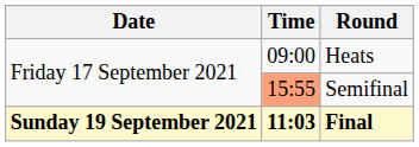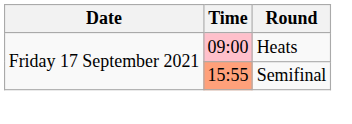Heats | Time: no background -> pink background
- row: Sunday 19 September 2021 | 11:03 | Final
